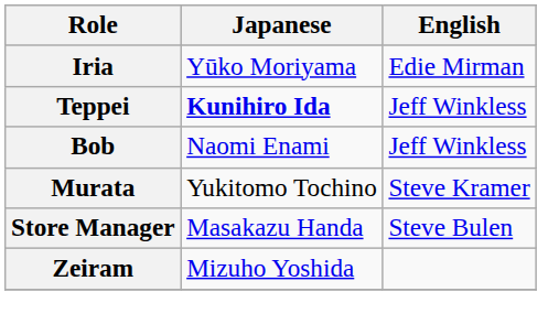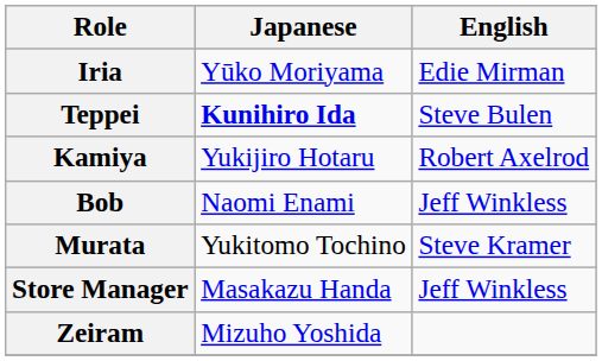Teppei | English: Jeff Winkless -> Steve Bulen
+ row: Kamiya | Yukijiro Hotaru | Robert Axelrod
Store Manager | English: Steve Bulen -> Jeff Winkless
